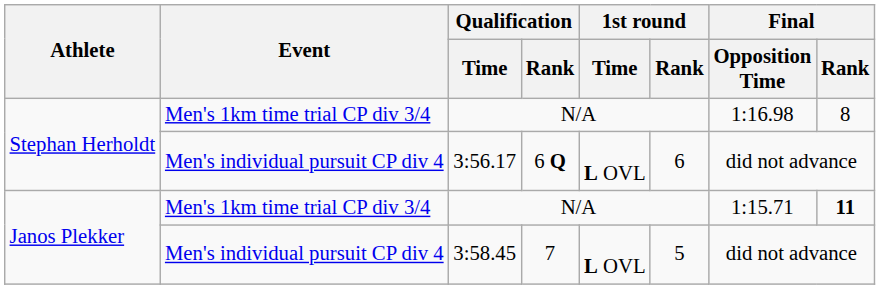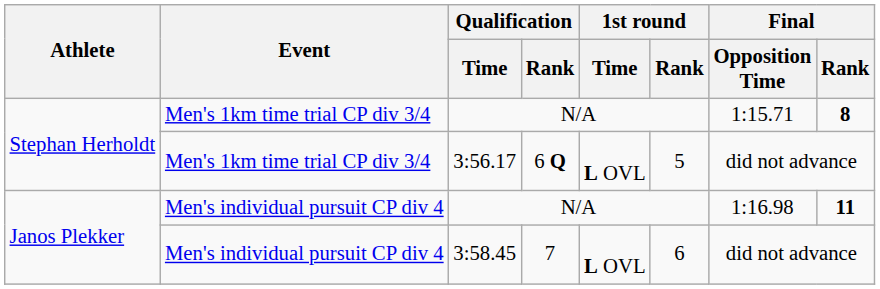Stephan Herholdt / N/A | Final / Opposition Time: 1:16.98 -> 1:15.71
Stephan Herholdt / N/A | Final / Rank: normal -> bold
3:56.17 | Event: Men's individual pursuit CP div 4 -> Men's 1km time trial CP div 3/4
3:56.17 | 1st round / Rank: 6 -> 5
Janos Plekker / N/A | Event: Men's 1km time trial CP div 3/4 -> Men's individual pursuit CP div 4
Janos Plekker / N/A | Final / Opposition Time: 1:15.71 -> 1:16.98
3:58.45 | 1st round / Rank: 5 -> 6
